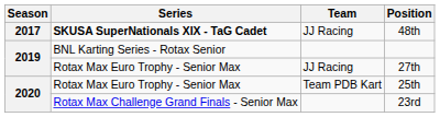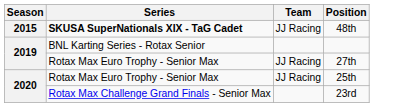48th | Season: 2017 -> 2015
25th | Team: Team PDB Kart -> JJ Racing
